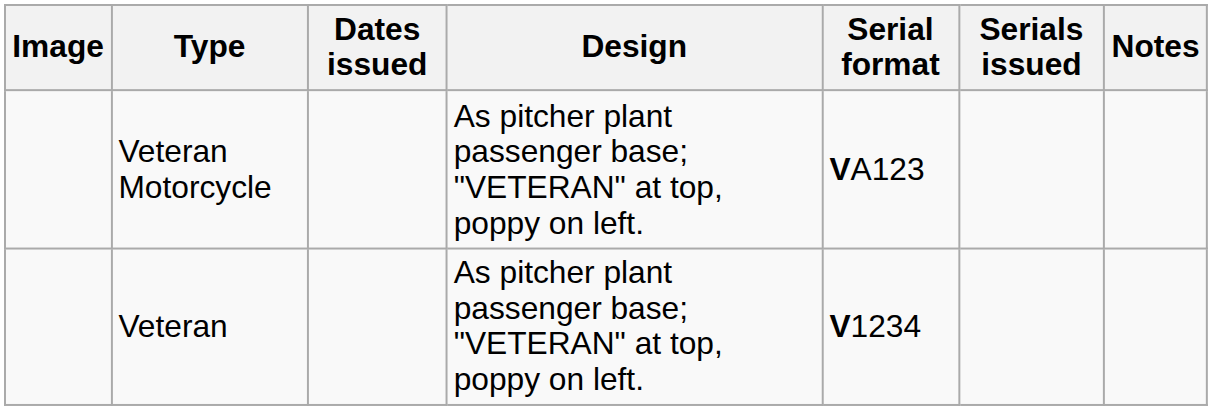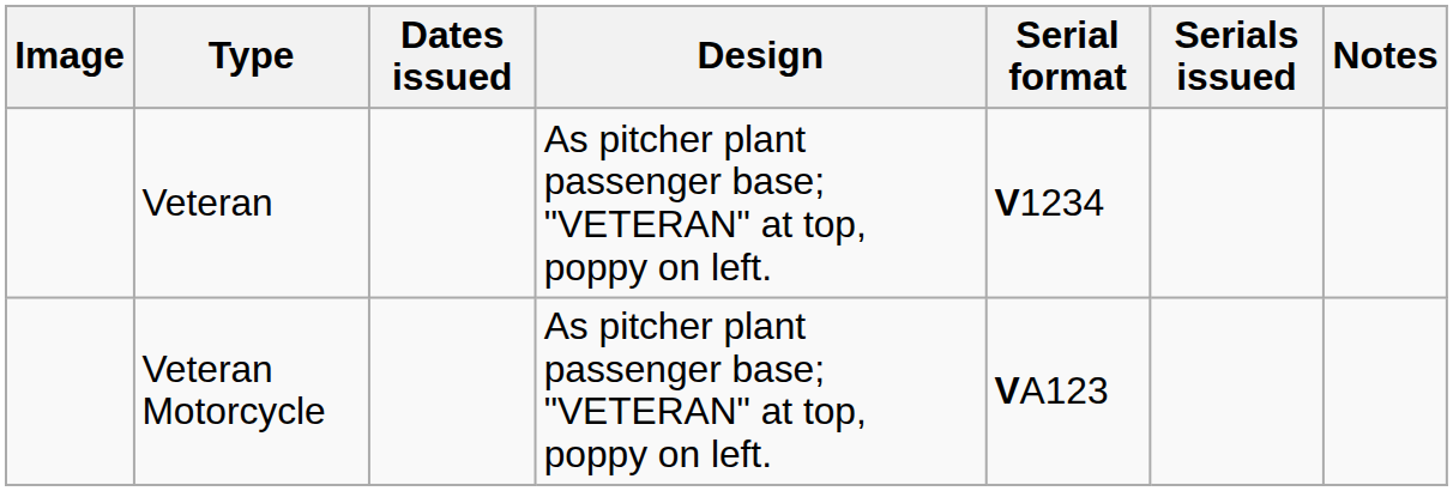rows swapped: Veteran <-> Veteran Motorcycle
